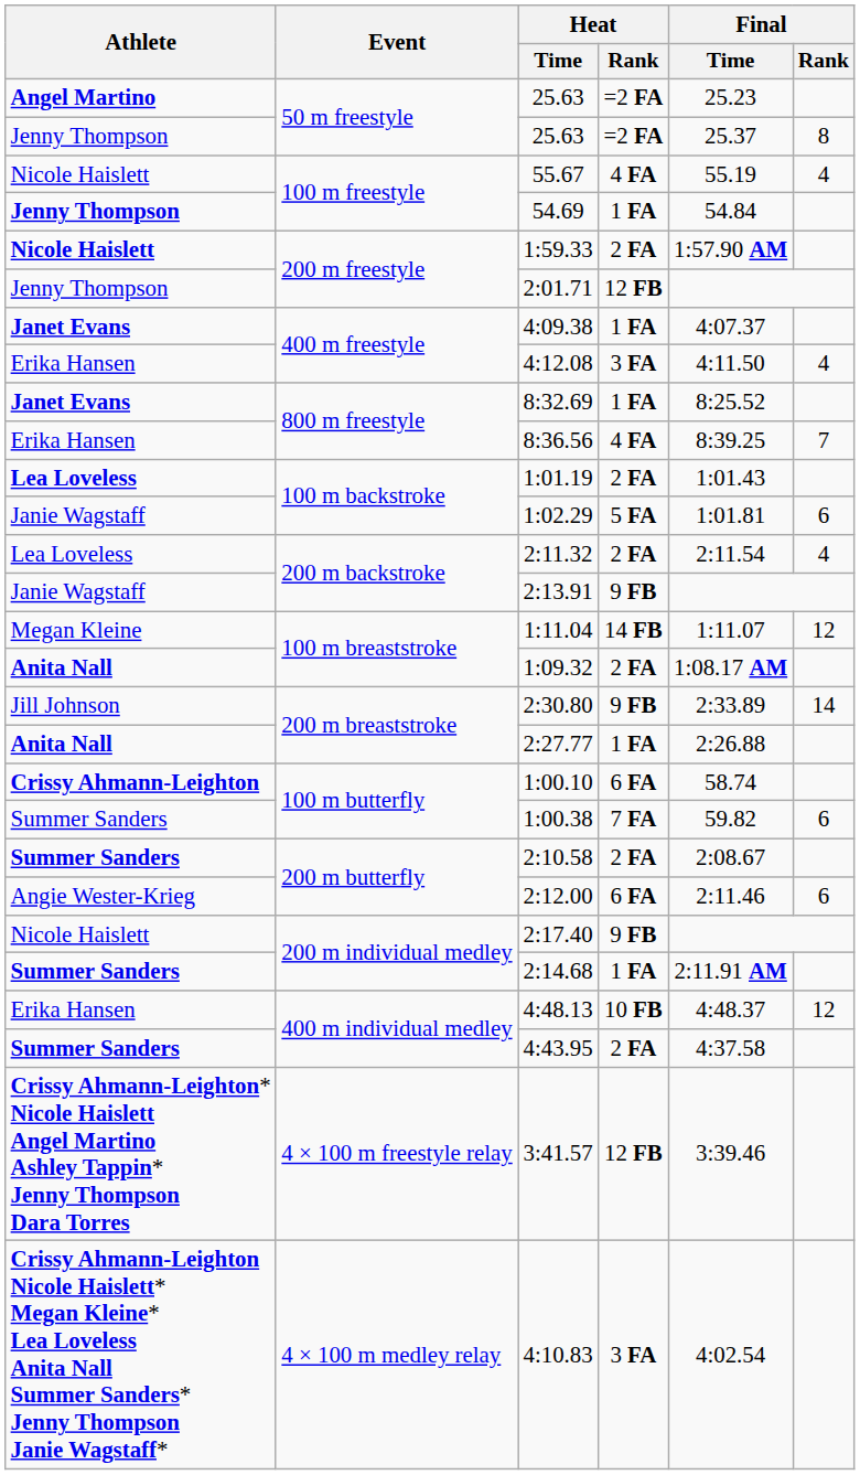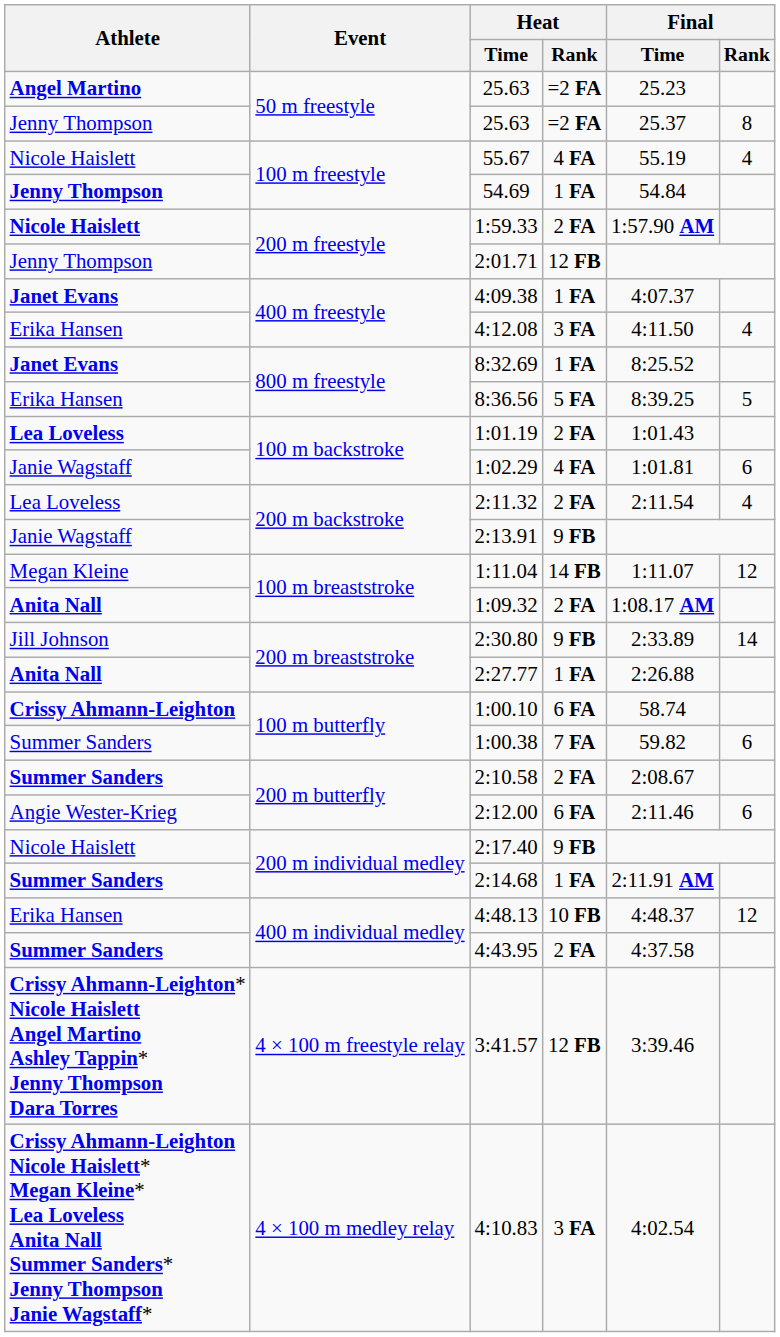8:36.56 | Heat / Rank: 4 FA -> 5 FA
8:36.56 | Final / Rank: 7 -> 5
1:02.29 | Heat / Rank: 5 FA -> 4 FA
